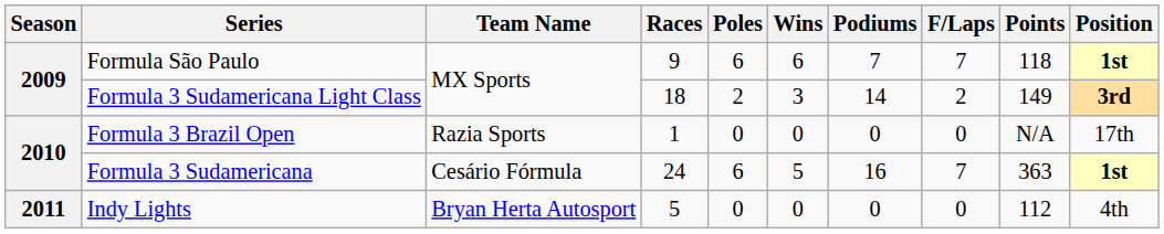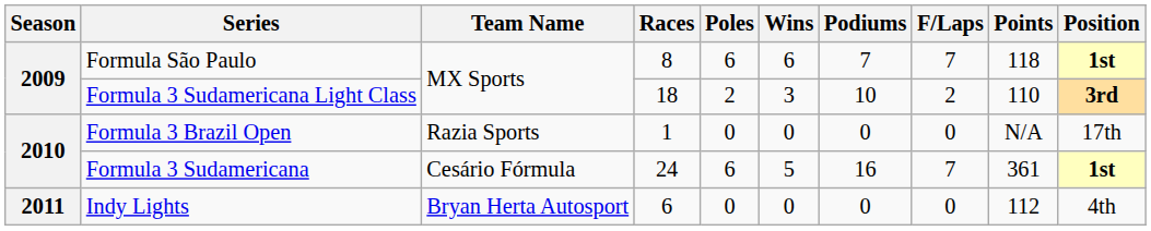Formula São Paulo | Races: 9 -> 8
Formula 3 Sudamericana Light Class | Podiums: 14 -> 10
Formula 3 Sudamericana Light Class | Points: 149 -> 110
Formula 3 Sudamericana | Points: 363 -> 361
Indy Lights | Races: 5 -> 6
